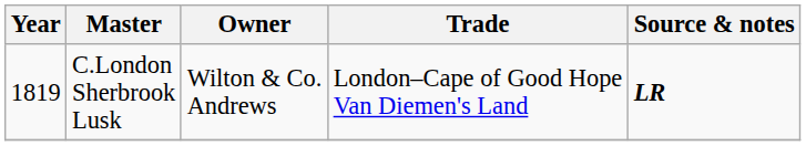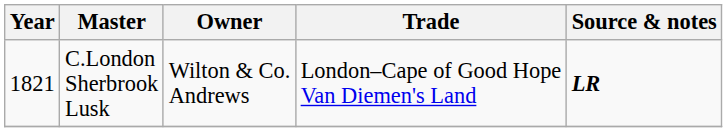C.London Sherbrook Lusk | Year: 1819 -> 1821
